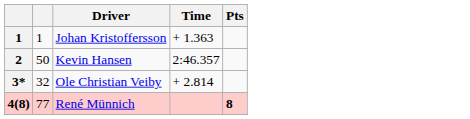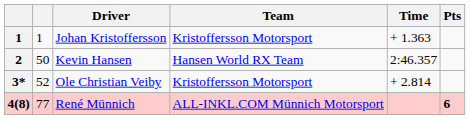+ column: Team | Kristoffersson Motorsport | Hansen World RX Team | Kristoffersson Motorsport | ALL-INKL.COM Münnich Motorsport
Ole Christian Veiby | column 2: 32 -> 52
René Münnich | Pts: 8 -> 6
